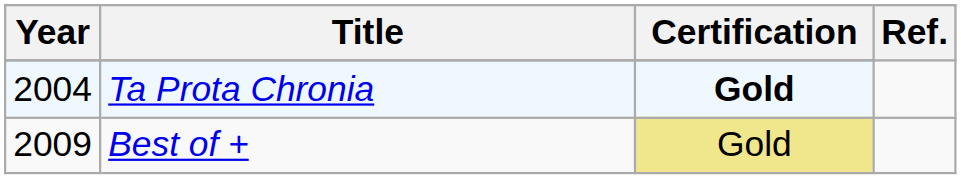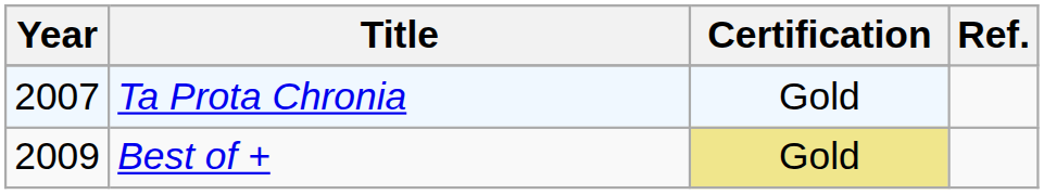Ta Prota Chronia | Year: 2004 -> 2007
Ta Prota Chronia | Certification: bold -> normal
